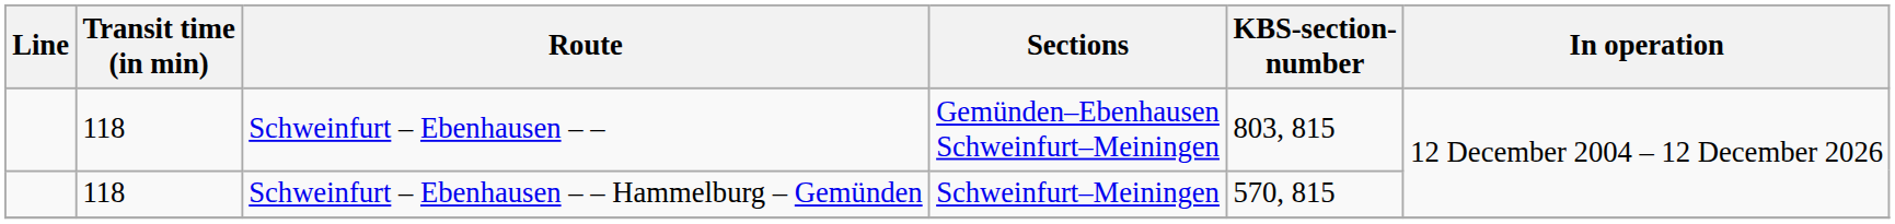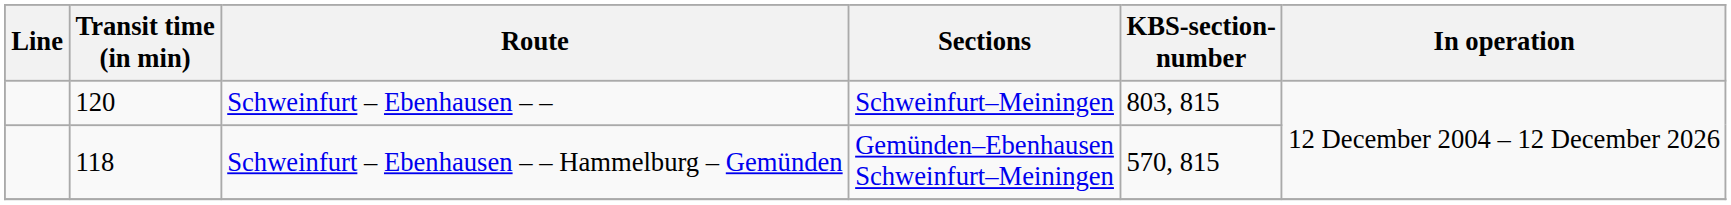Schweinfurt – Ebenhausen – – | Transit time (in min): 118 -> 120
Schweinfurt – Ebenhausen – – | Sections: Gemünden–Ebenhausen Schweinfurt–Meiningen -> Schweinfurt–Meiningen
Schweinfurt – Ebenhausen – – Hammelburg – Gemünden | Sections: Schweinfurt–Meiningen -> Gemünden–Ebenhausen Schweinfurt–Meiningen
